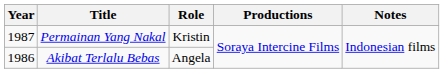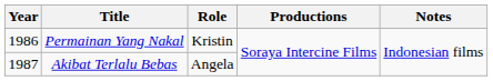Permainan Yang Nakal | Year: 1987 -> 1986
Akibat Terlalu Bebas | Year: 1986 -> 1987
